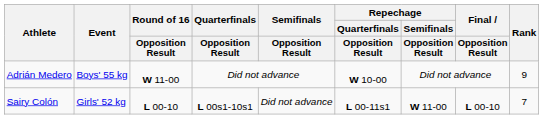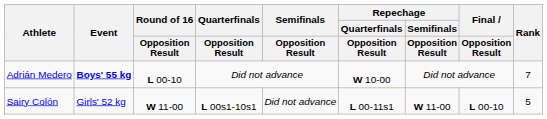Adrián Medero | Event: normal -> bold
Adrián Medero | Round of 16 / Opposition Result: W 11-00 -> L 00-10
Adrián Medero | Rank: 9 -> 7
Sairy Colón | Round of 16 / Opposition Result: L 00-10 -> W 11-00
Sairy Colón | Rank: 7 -> 5
